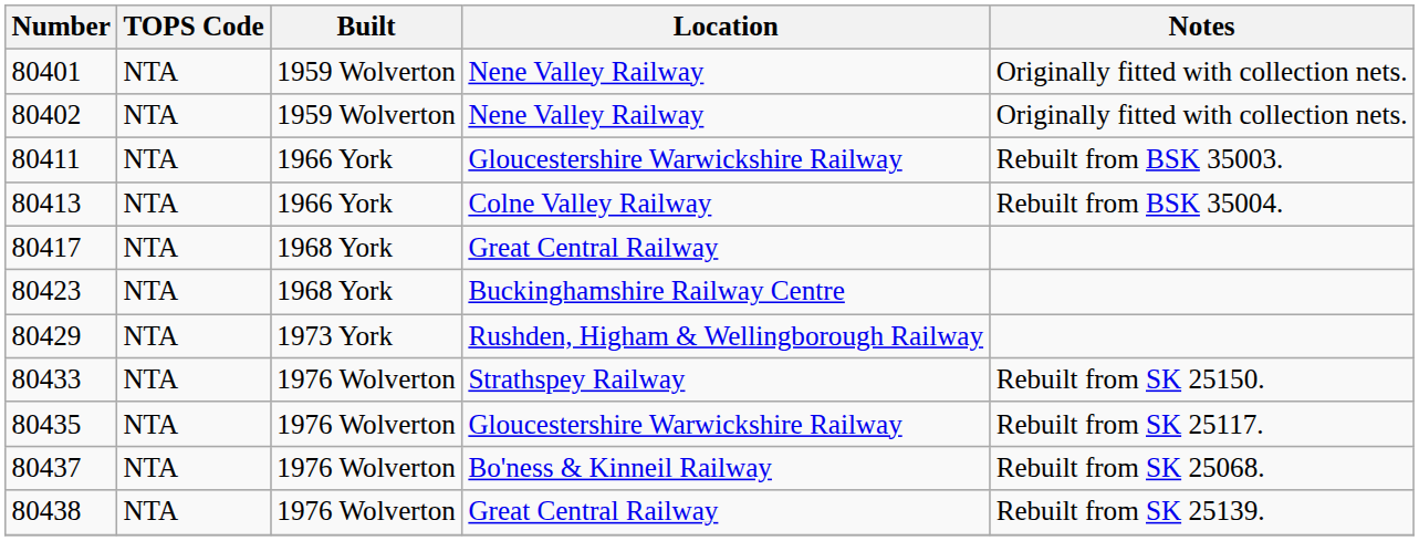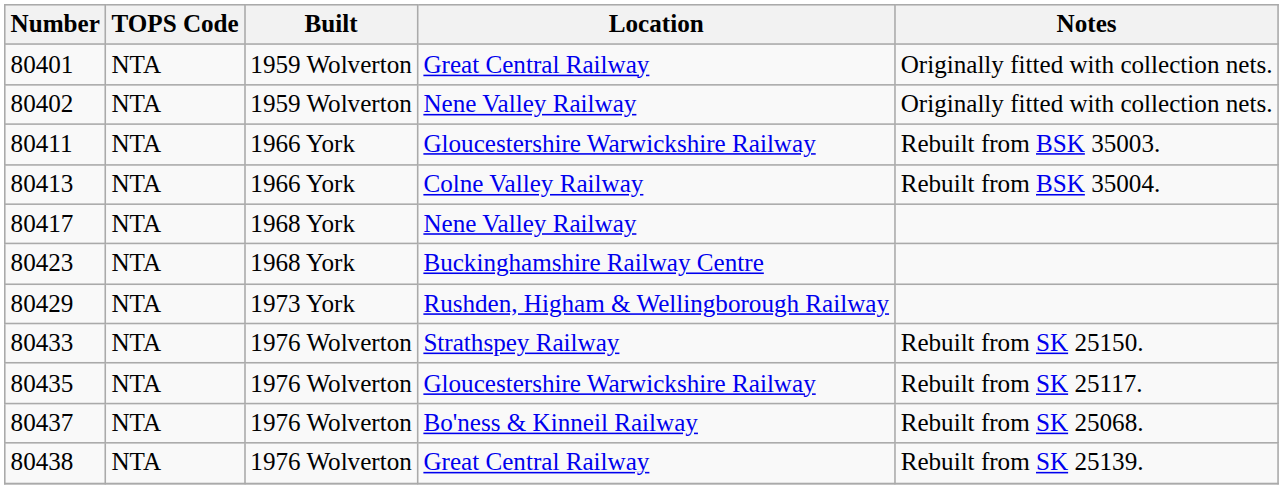80401 | Location: Nene Valley Railway -> Great Central Railway
80417 | Location: Great Central Railway -> Nene Valley Railway
